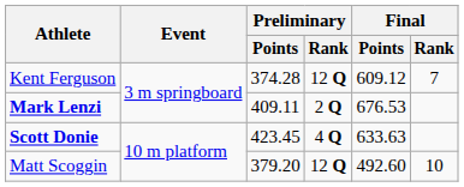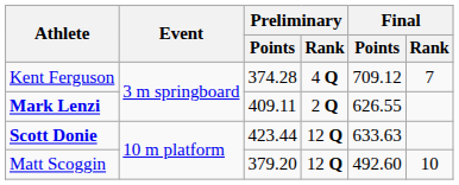Kent Ferguson | Preliminary / Rank: 12 Q -> 4 Q
Kent Ferguson | Final / Points: 609.12 -> 709.12
Mark Lenzi | Final / Points: 676.53 -> 626.55
Scott Donie | Preliminary / Points: 423.45 -> 423.44
Scott Donie | Preliminary / Rank: 4 Q -> 12 Q
